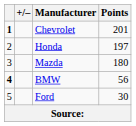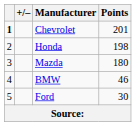Honda | Points: 197 -> 198
BMW | column 1: bold -> normal
BMW | Points: 56 -> 46
